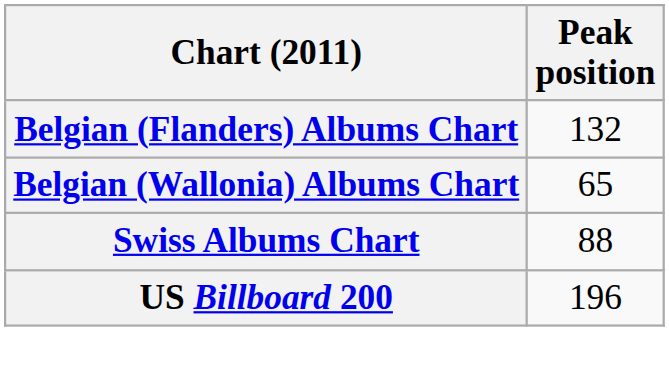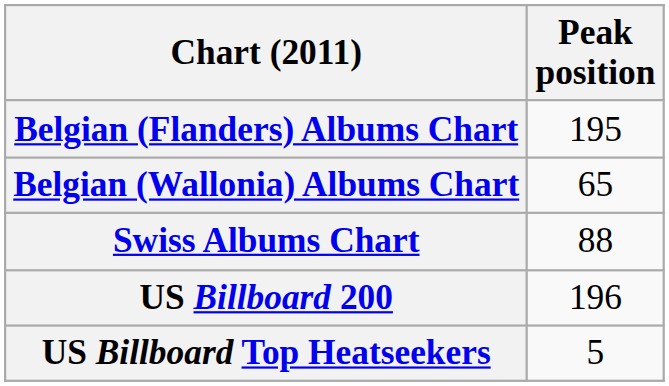Belgian (Flanders) Albums Chart | Peak position: 132 -> 195
+ row: US Billboard Top Heatseekers | 5
